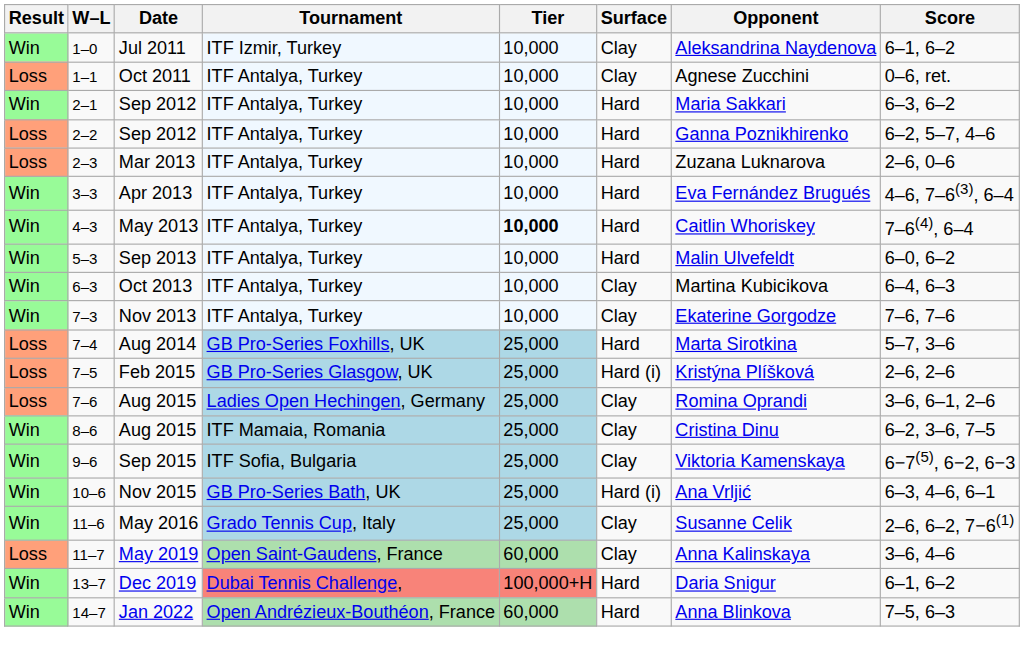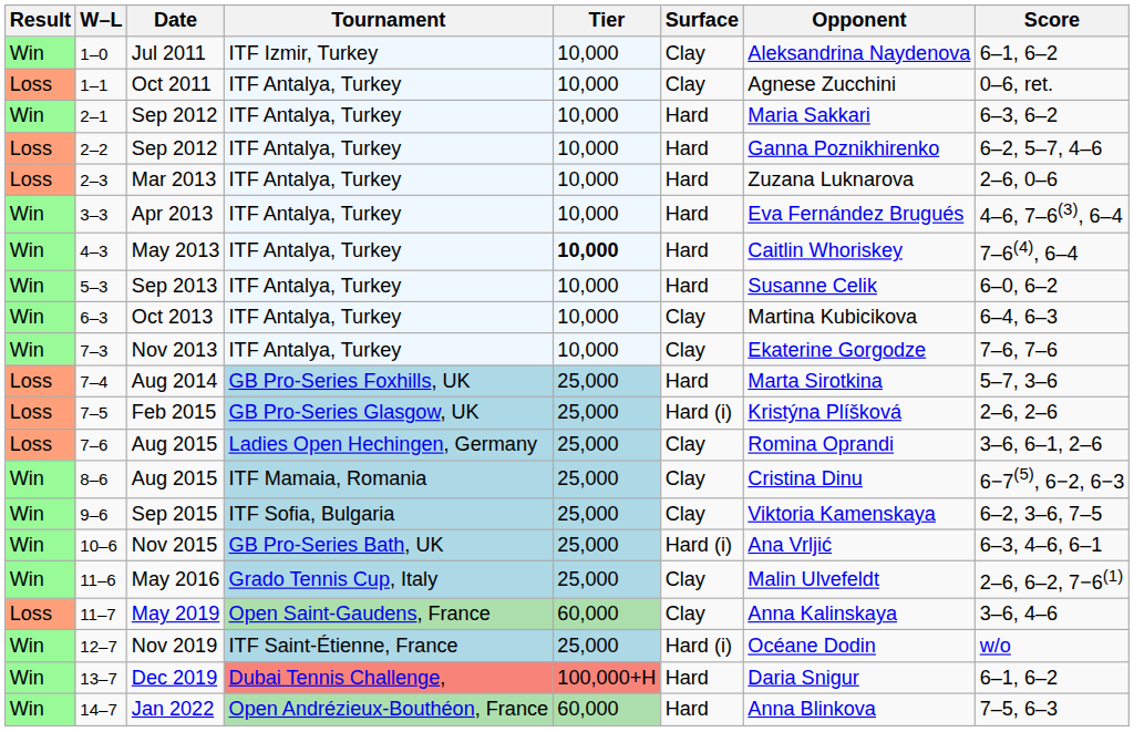Sep 2013 | Opponent: Malin Ulvefeldt -> Susanne Celik
8–6 / Aug 2015 | Score: 6–2, 3–6, 7–5 -> 6−7(5), 6−2, 6−3
Sep 2015 | Score: 6−7(5), 6−2, 6−3 -> 6–2, 3–6, 7–5
May 2016 | Opponent: Susanne Celik -> Malin Ulvefeldt
+ row: Win | 12–7 | Nov 2019 | ITF Saint-Étienne, France | 25,000 | Hard (i) | Océane Dodin | w/o
